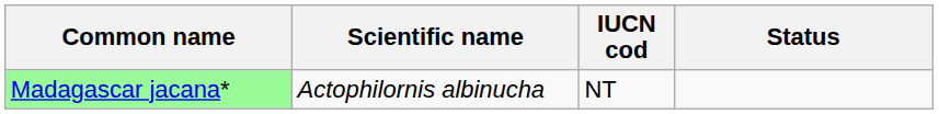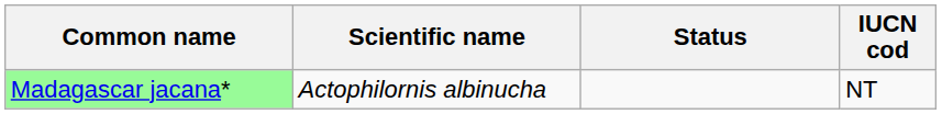columns swapped: Status <-> IUCN cod
